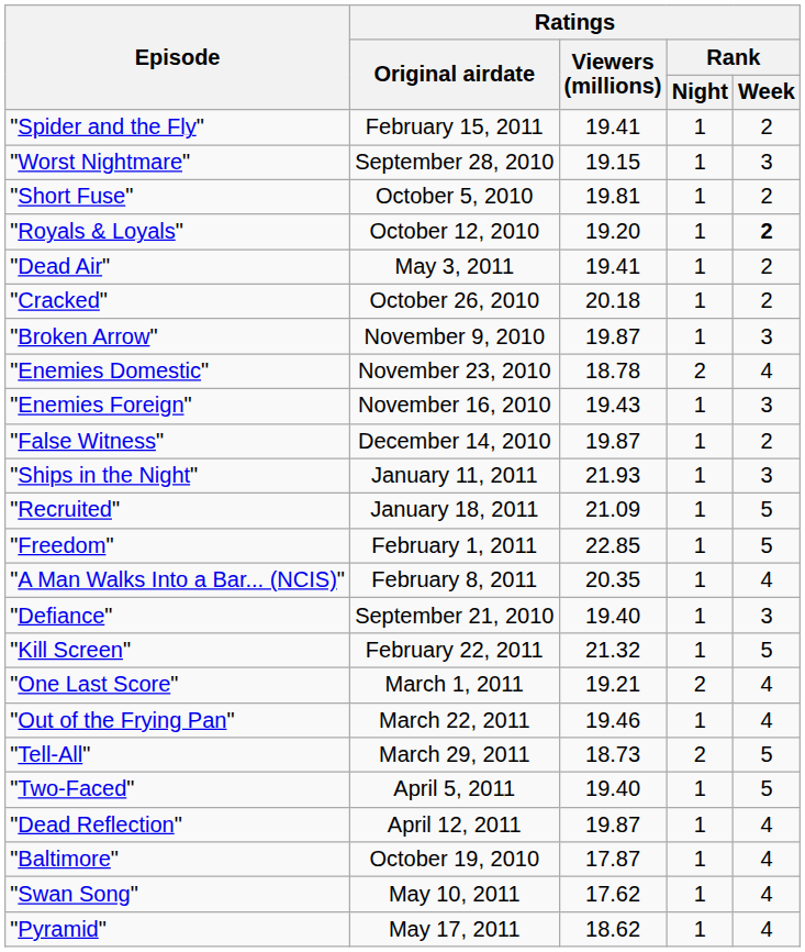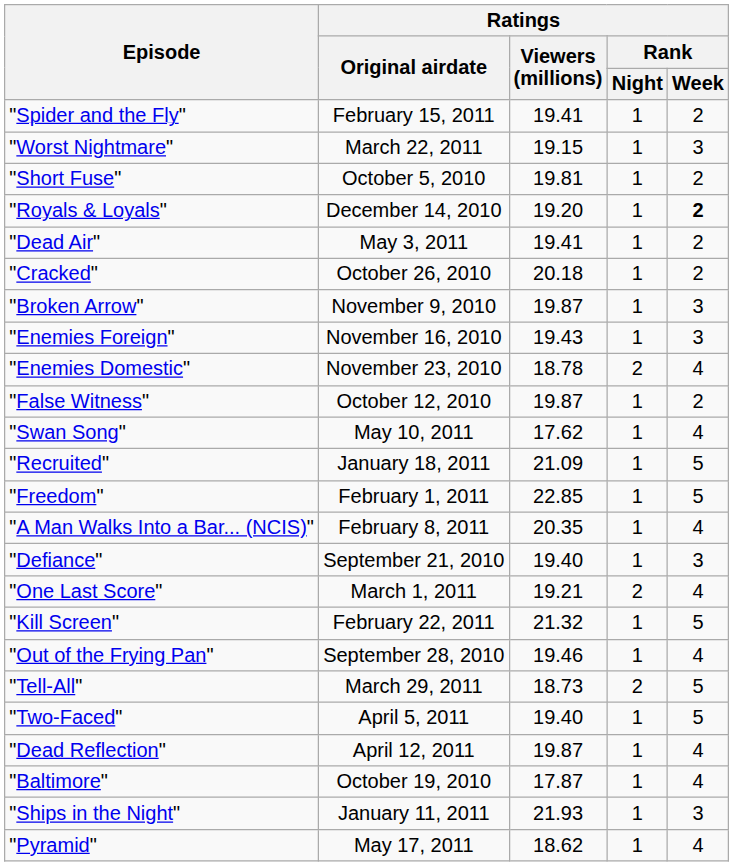"Worst Nightmare" | Ratings / Original airdate: September 28, 2010 -> March 22, 2011
"Royals & Loyals" | Ratings / Original airdate: October 12, 2010 -> December 14, 2010
rows swapped: "Enemies Foreign" <-> "Enemies Domestic"
"False Witness" | Ratings / Original airdate: December 14, 2010 -> October 12, 2010
rows swapped: "Ships in the Night" <-> "Swan Song"
rows swapped: "Kill Screen" <-> "One Last Score"
"Out of the Frying Pan" | Ratings / Original airdate: March 22, 2011 -> September 28, 2010
